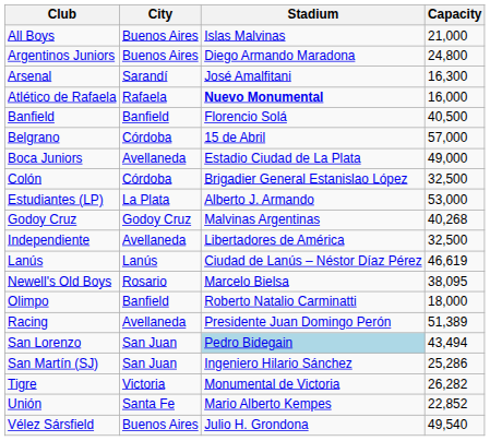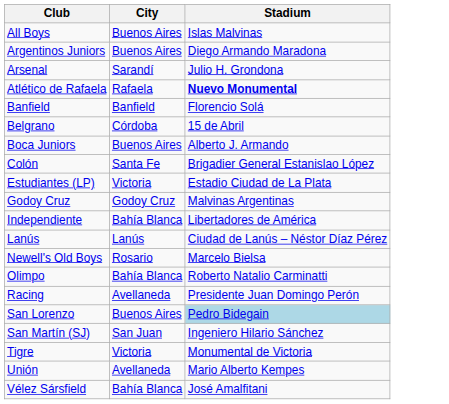- column: Capacity | 21,000 | 24,800 | 16,300 | 16,000 | 40,500 | 57,000 | 49,000 | 32,500 | 53,000 | 40,268 | 32,500 | 46,619 | 38,095 | 18,000 | 51,389 | 43,494 | 25,286 | 26,282 | 22,852 | 49,540
Arsenal | Stadium: José Amalfitani -> Julio H. Grondona
Boca Juniors | City: Avellaneda -> Buenos Aires
Boca Juniors | Stadium: Estadio Ciudad de La Plata -> Alberto J. Armando
Colón | City: Córdoba -> Santa Fe
Estudiantes (LP) | City: La Plata -> Victoria
Estudiantes (LP) | Stadium: Alberto J. Armando -> Estadio Ciudad de La Plata
Independiente | City: Avellaneda -> Bahía Blanca
Olimpo | City: Banfield -> Bahía Blanca
San Lorenzo | City: San Juan -> Buenos Aires
Unión | City: Santa Fe -> Avellaneda
Vélez Sársfield | City: Buenos Aires -> Bahía Blanca
Vélez Sársfield | Stadium: Julio H. Grondona -> José Amalfitani
